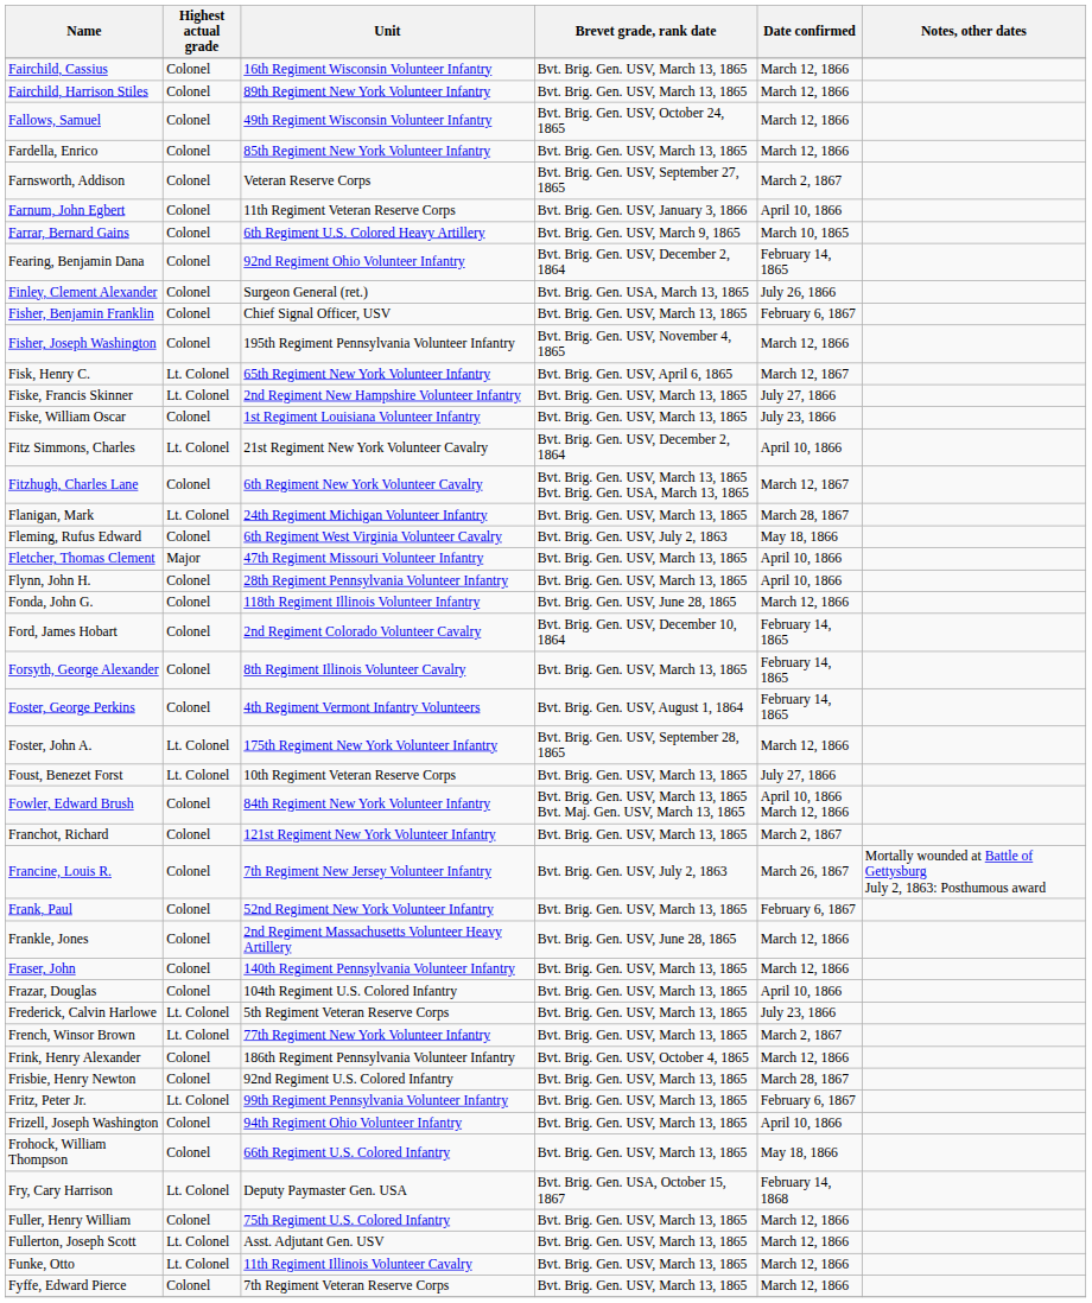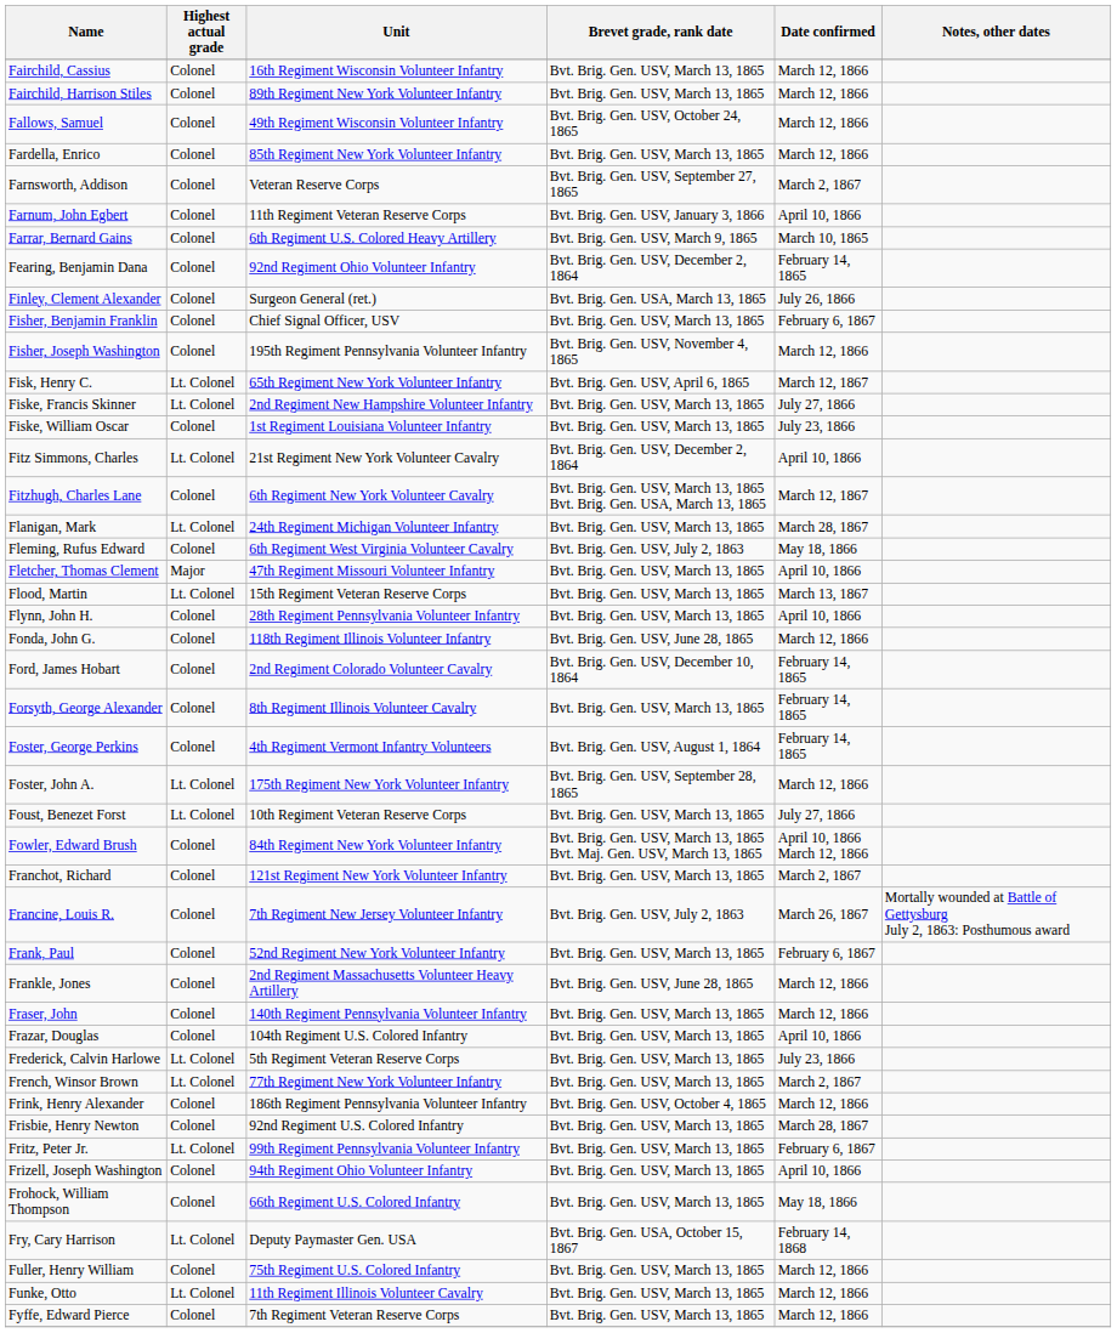+ row: Flood, Martin | Lt. Colonel | 15th Regiment Veteran Reserve Corps | Bvt. Brig. Gen. USV, March 13, 1865 | March 13, 1867
- row: Fullerton, Joseph Scott | Lt. Colonel | Asst. Adjutant Gen. USV | Bvt. Brig. Gen. USV, March 13, 1865 | March 12, 1866
